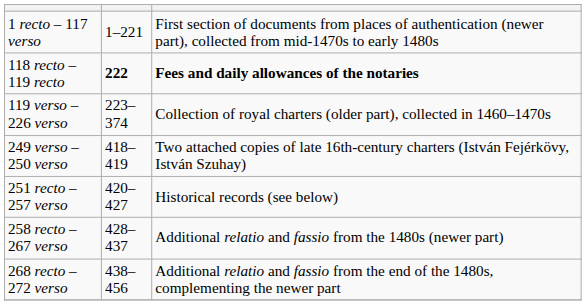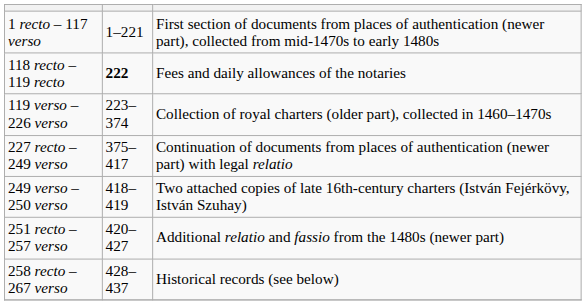118 recto – 119 recto | column 3: bold -> normal
+ row: 227 recto – 249 verso | 375–417 | Continuation of documents from places of authentication (newer part) with legal relatio
251 recto – 257 verso | column 3: Historical records (see below) -> Additional relatio and fassio from the 1480s (newer part)
258 recto – 267 verso | column 3: Additional relatio and fassio from the 1480s (newer part) -> Historical records (see below)
- row: 268 recto – 272 verso | 438–456 | Additional relatio and fassio from the end of the 1480s, complementing the newer part
